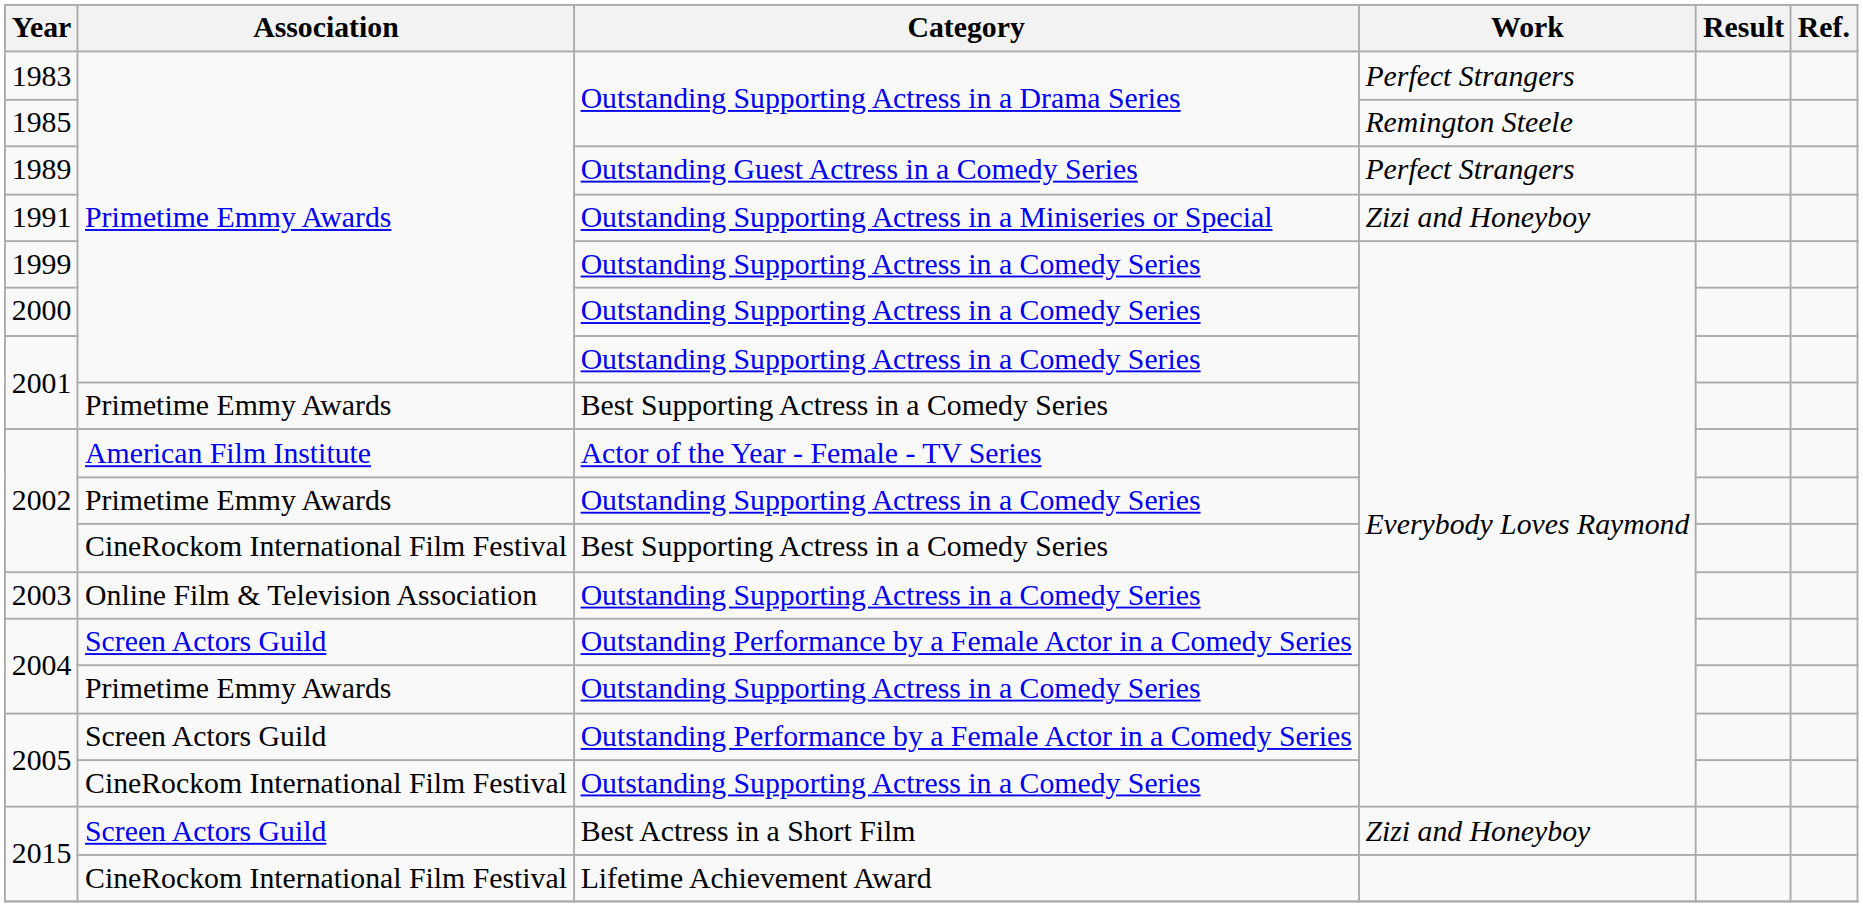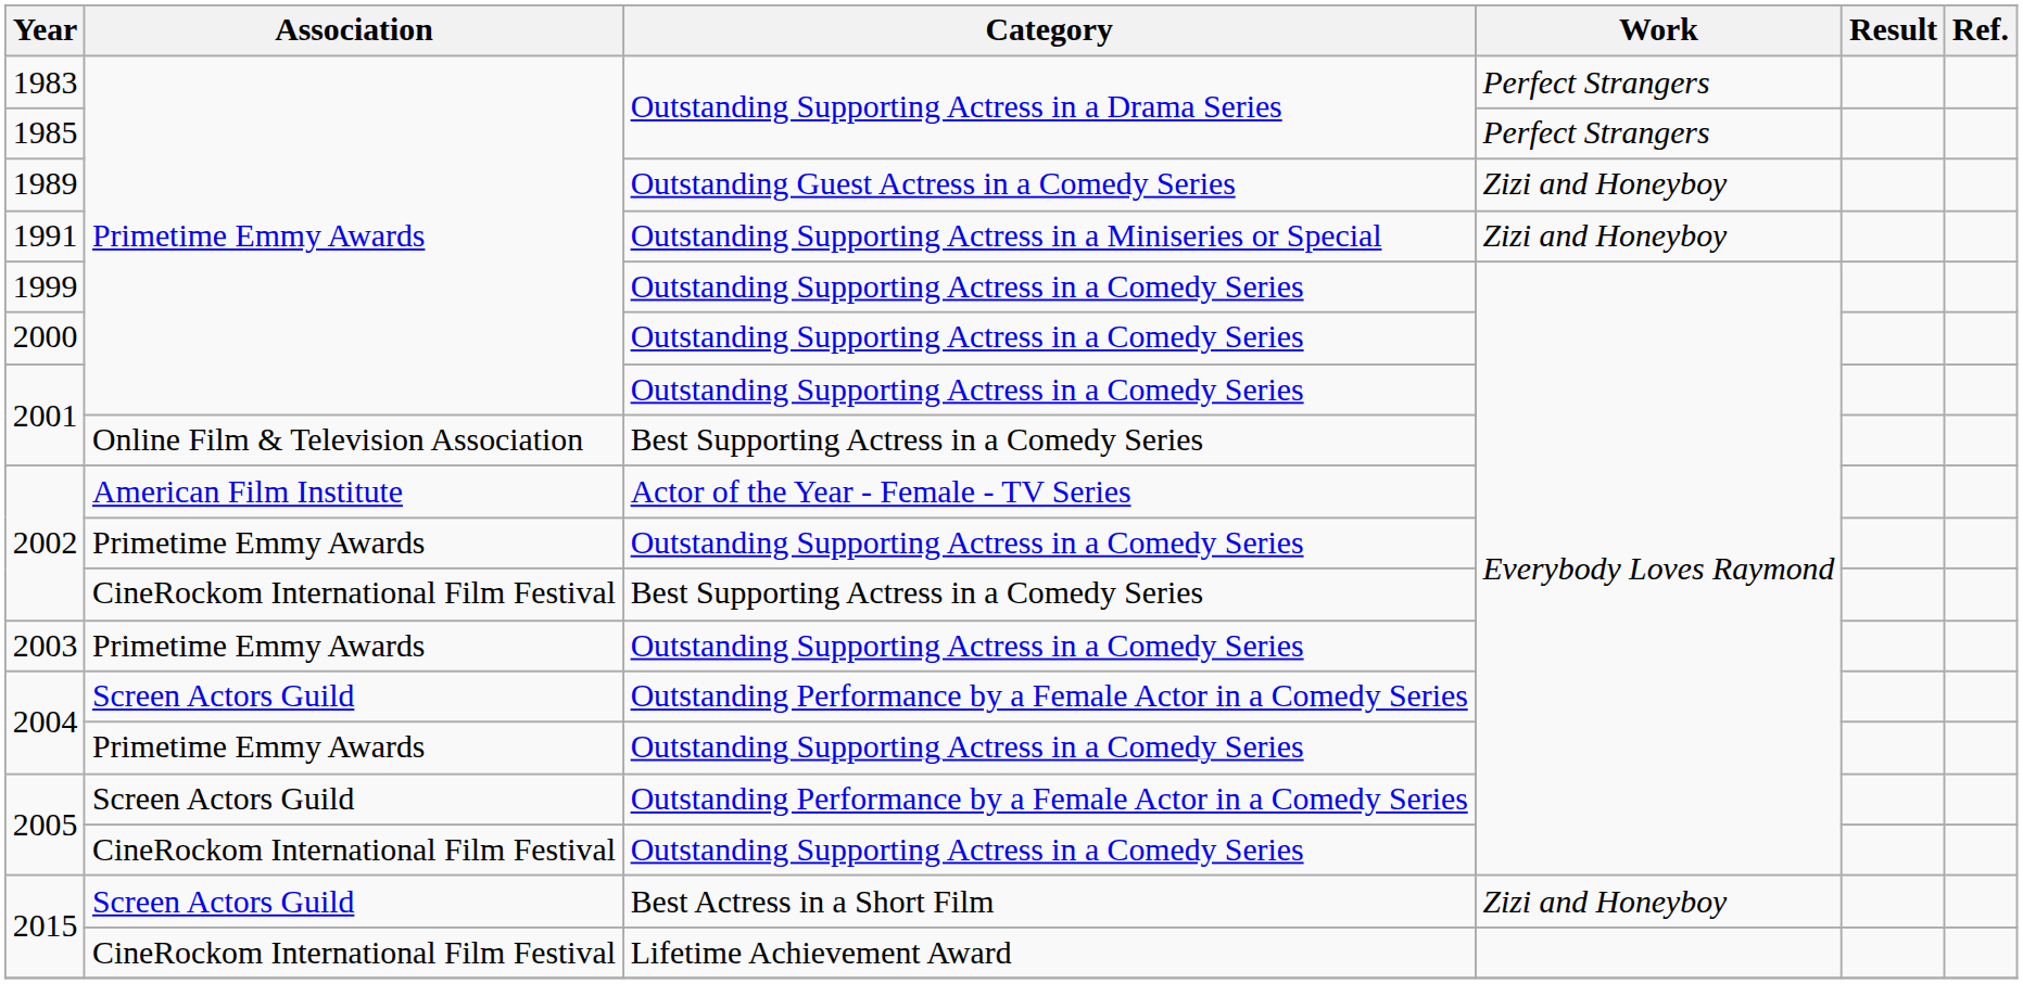1985 | Work: Remington Steele -> Perfect Strangers
1989 | Work: Perfect Strangers -> Zizi and Honeyboy
2001 / Best Supporting Actress in a Comedy Series | Association: Primetime Emmy Awards -> Online Film & Television Association
2003 | Association: Online Film & Television Association -> Primetime Emmy Awards
